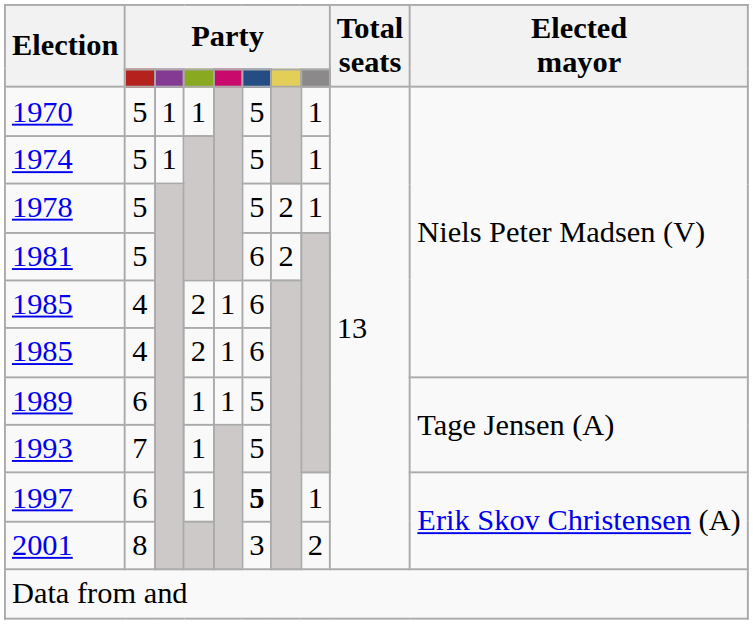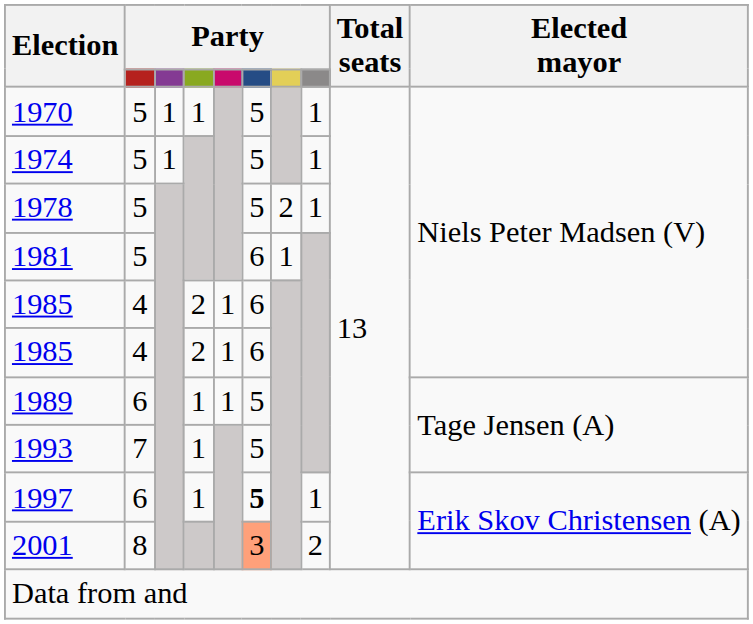1981 | column 7: 2 -> 1
2001 | column 6: no background -> lightsalmon background
